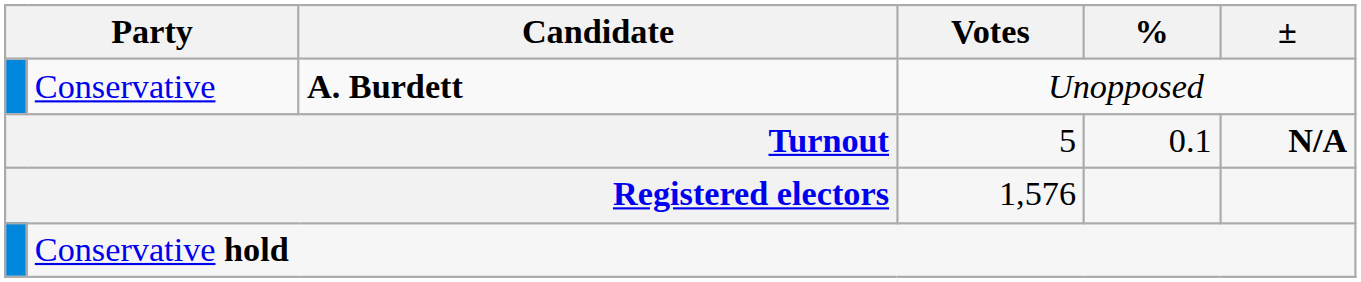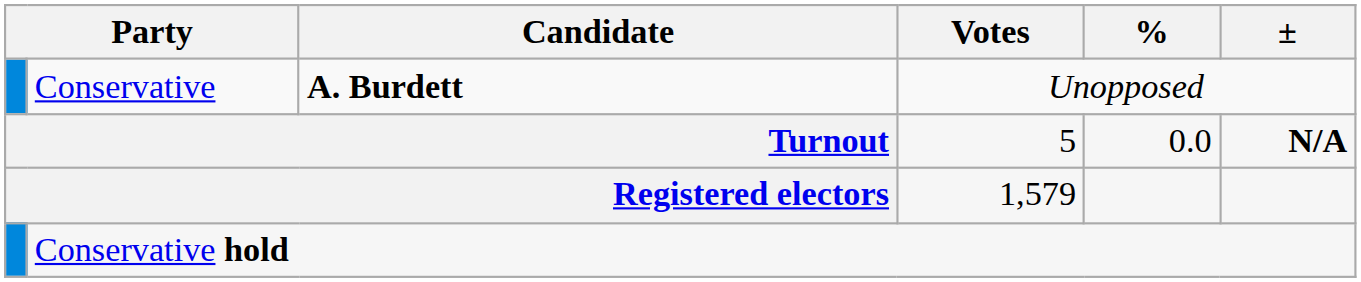Turnout | %: 0.1 -> 0.0
Registered electors | Votes: 1,576 -> 1,579
